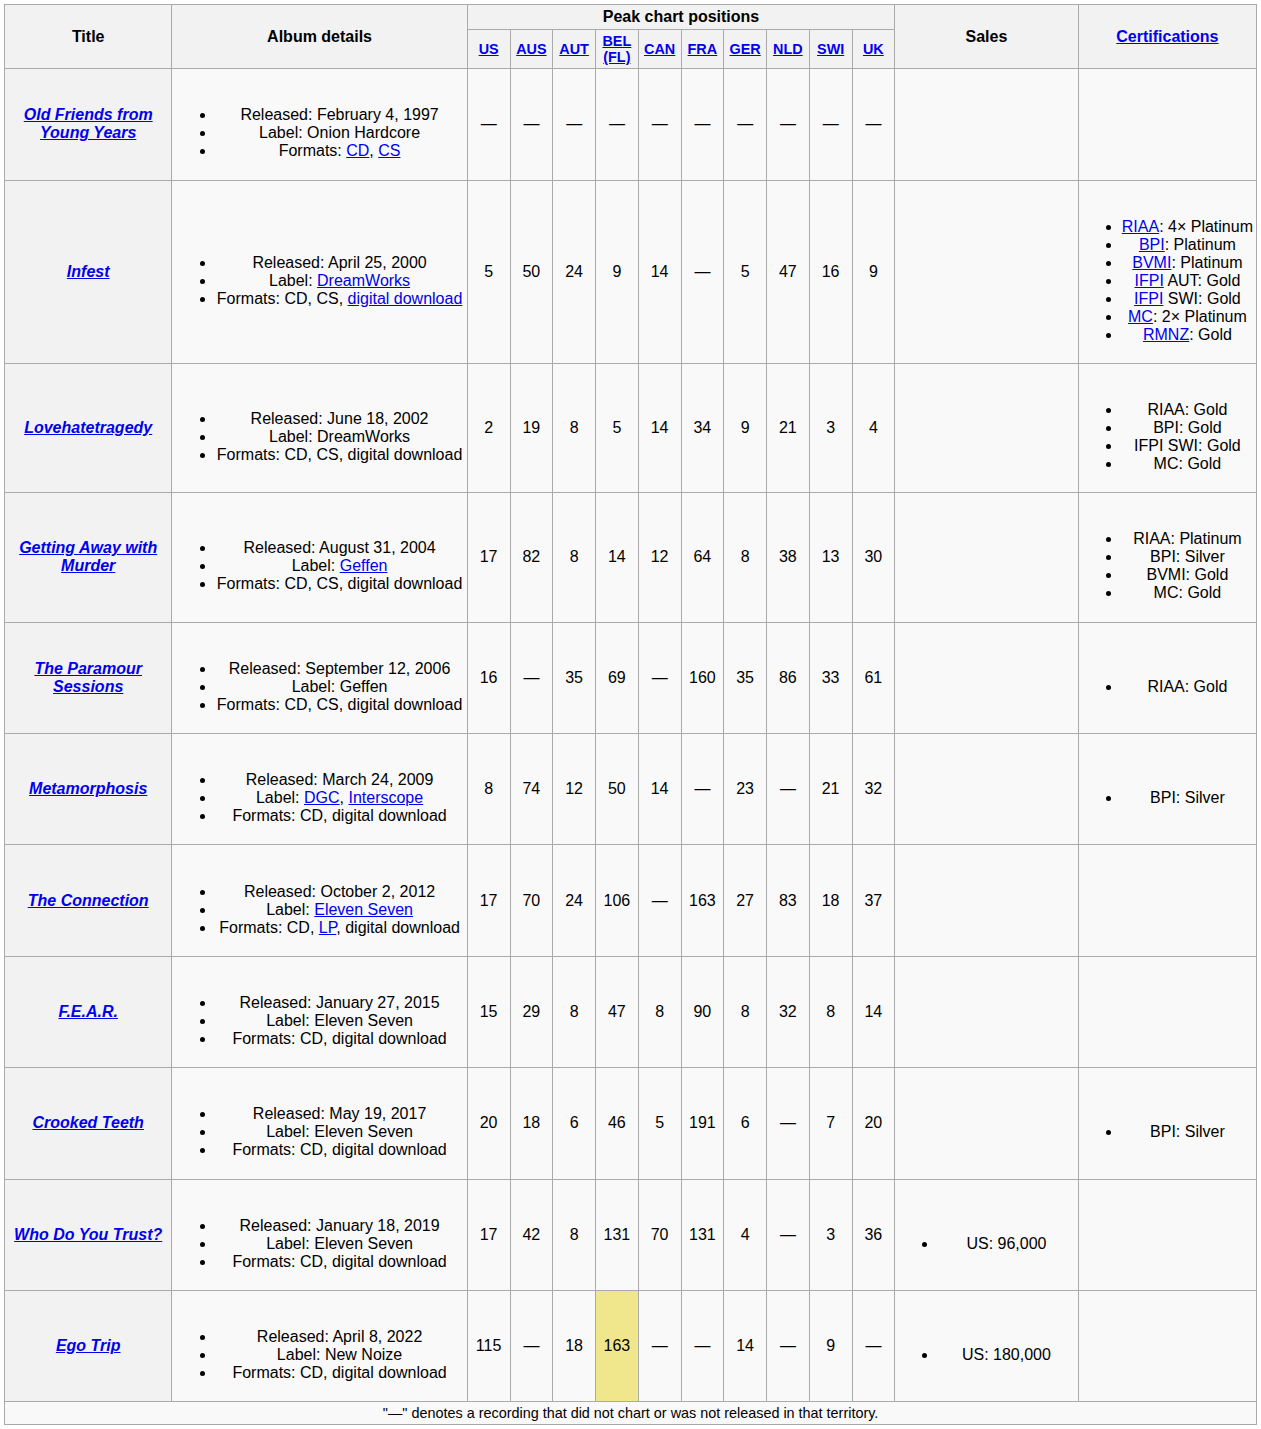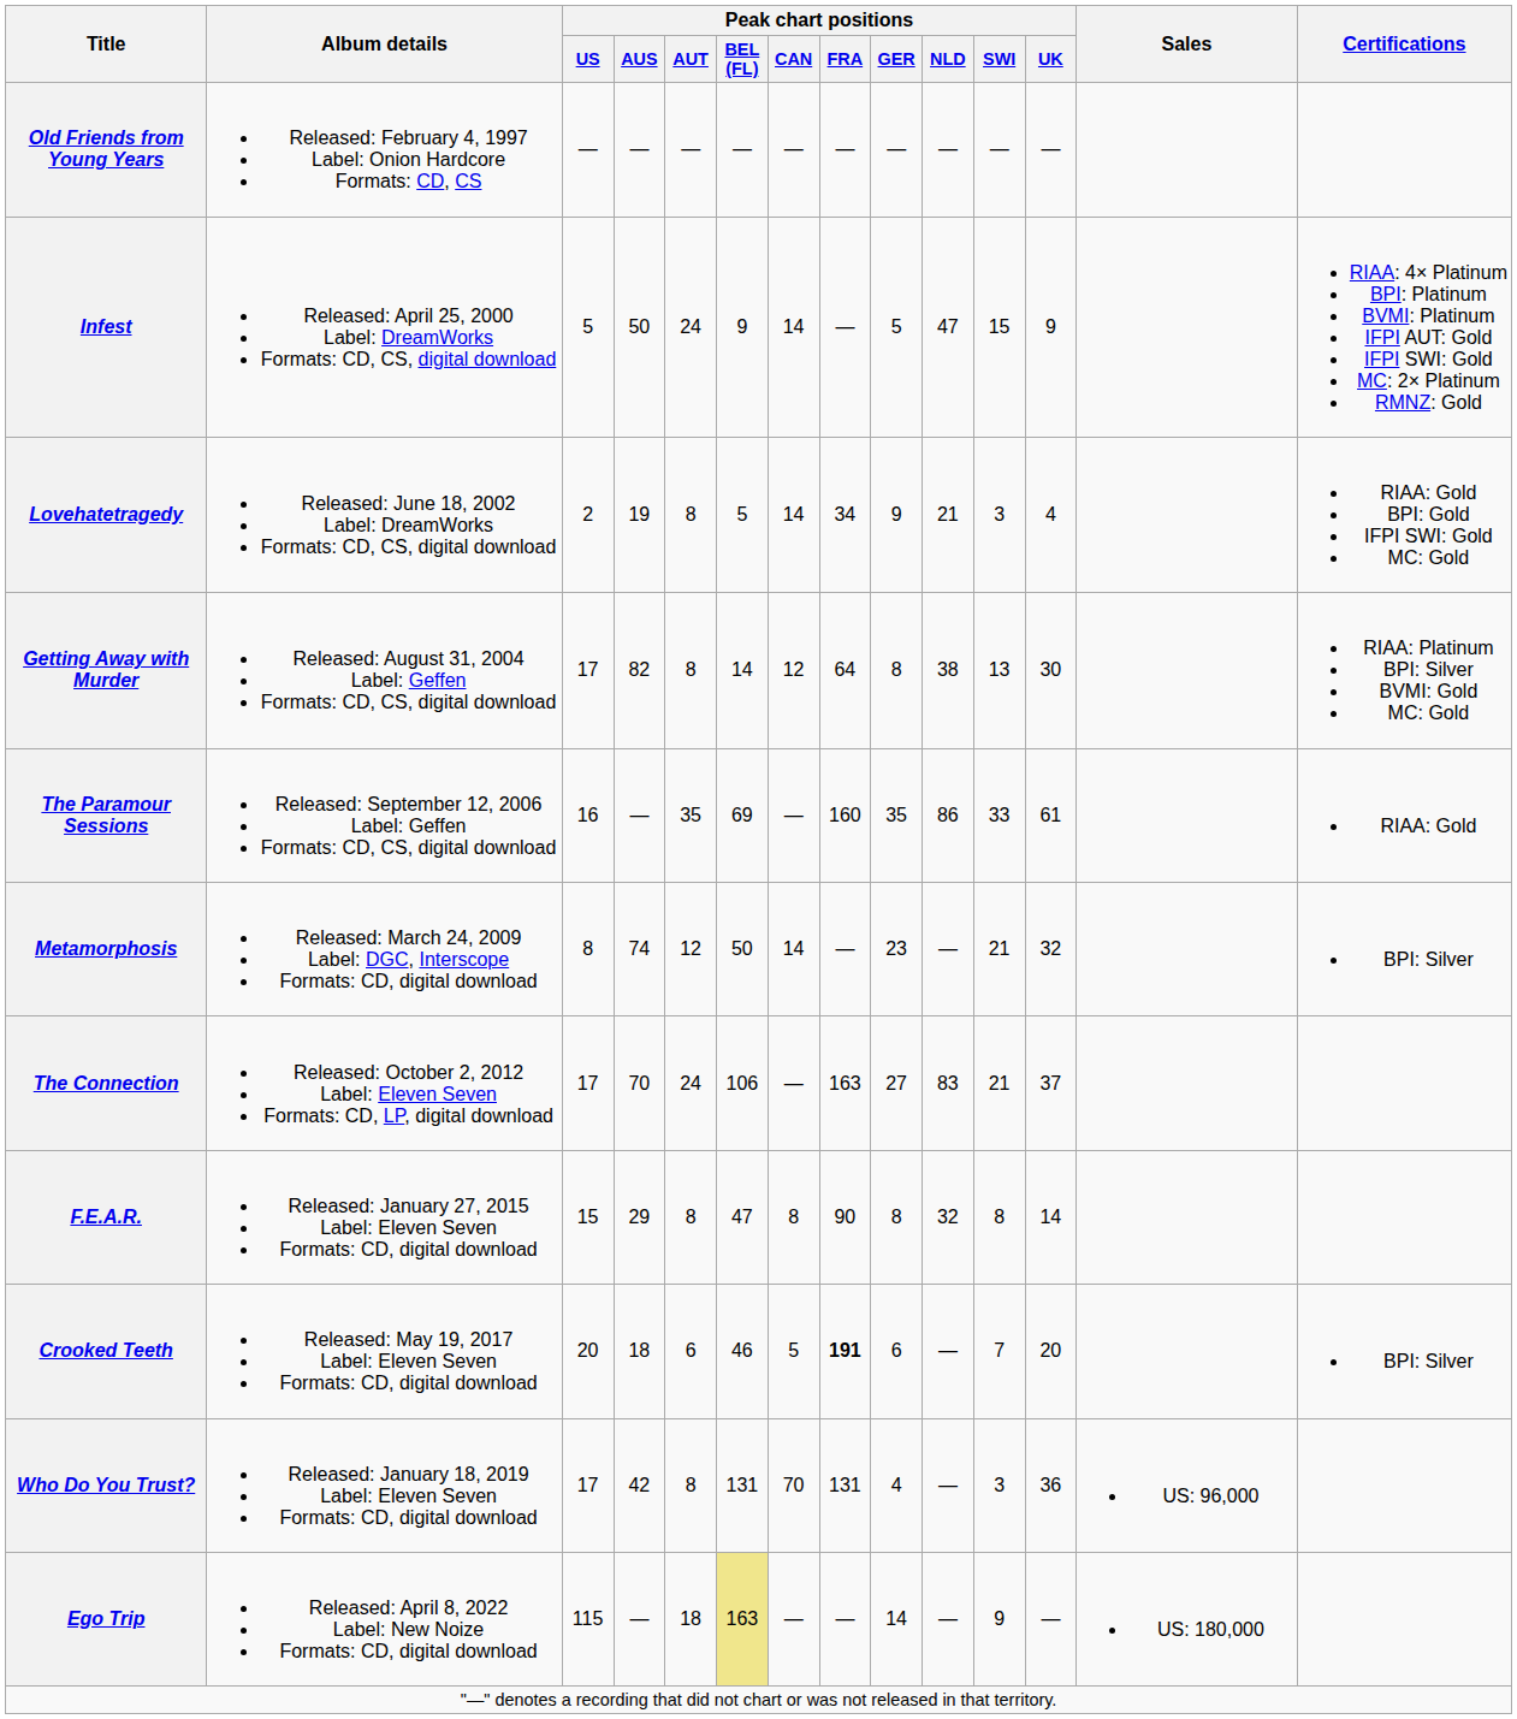Infest | Peak chart positions / SWI: 16 -> 15
The Connection | Peak chart positions / SWI: 18 -> 21
Crooked Teeth | Peak chart positions / FRA: normal -> bold
